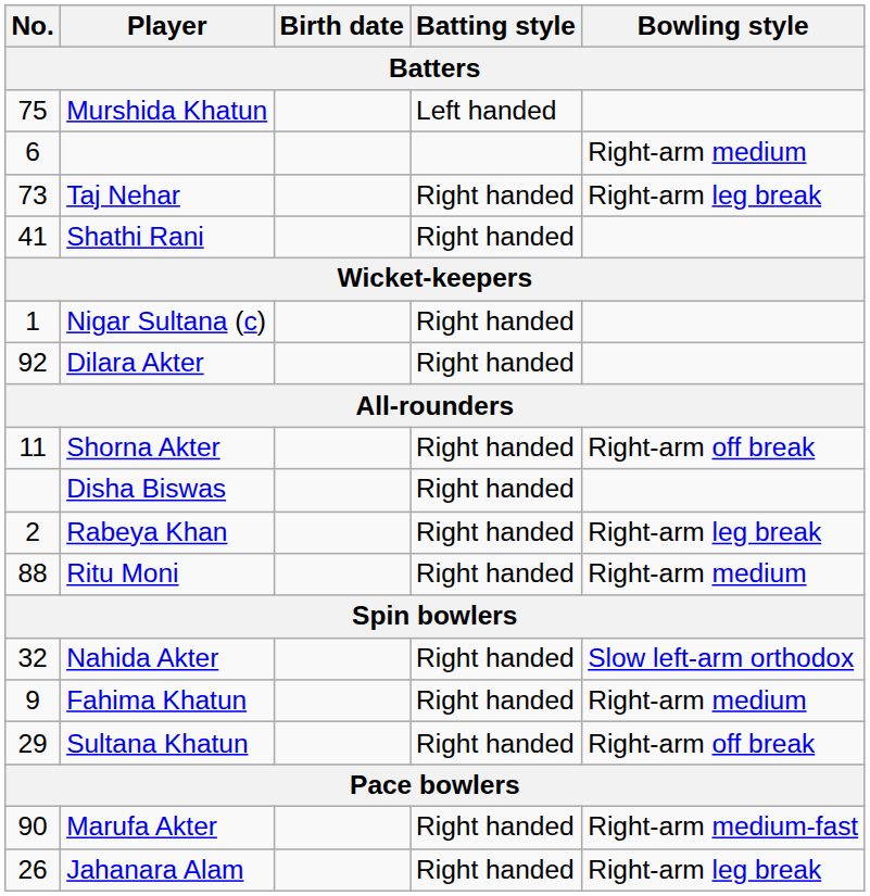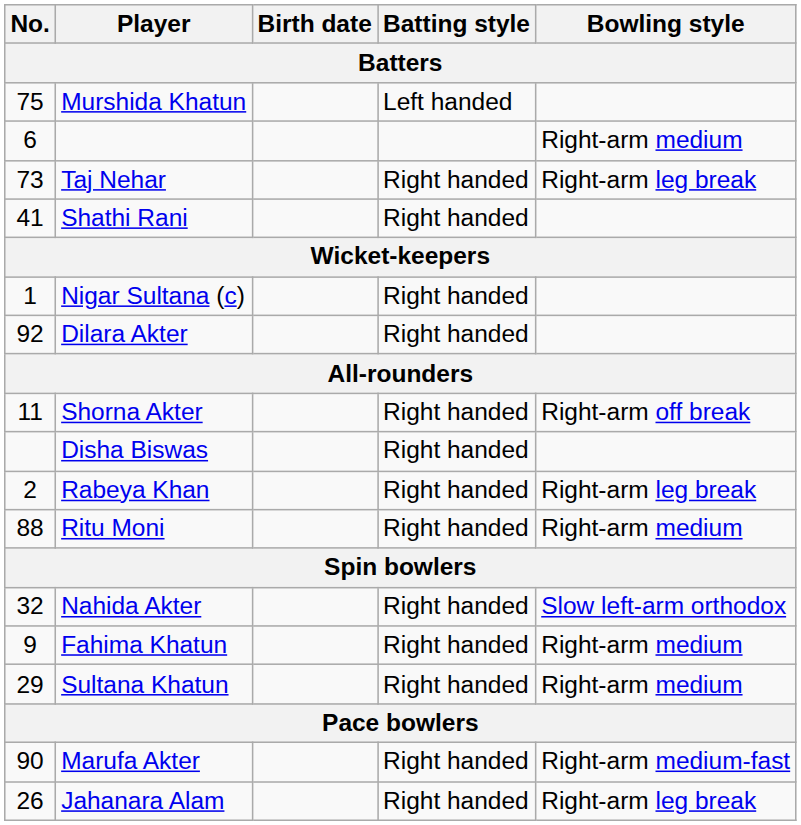Sultana Khatun | Bowling style: Right-arm off break -> Right-arm medium
